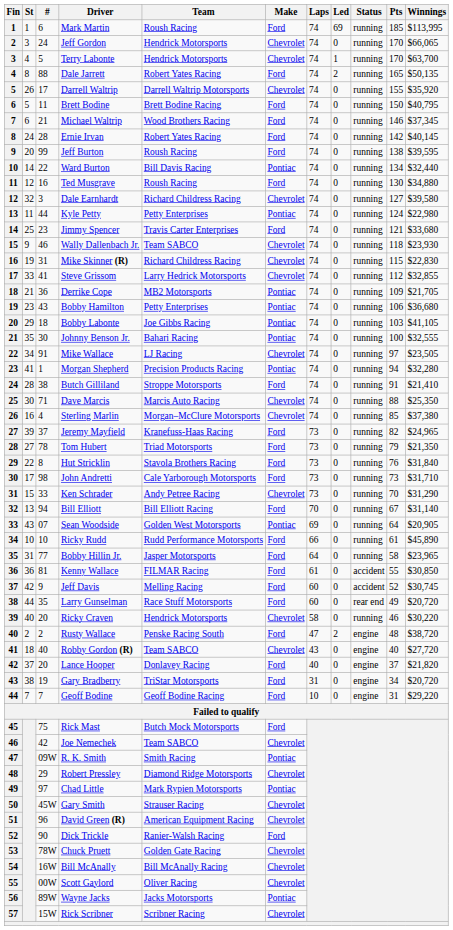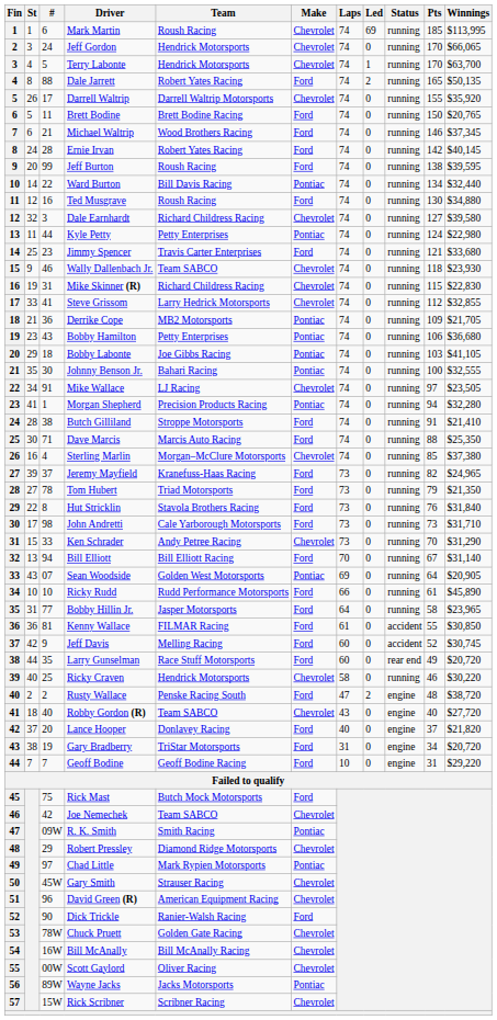Mark Martin | Make: Ford -> Chevrolet
Brett Bodine | Winnings: $40,795 -> $20,765
Dave Marcis | Make: Chevrolet -> Ford
Ricky Craven | #: 20 -> 25
